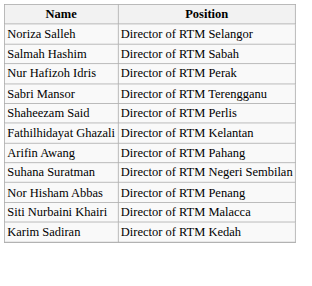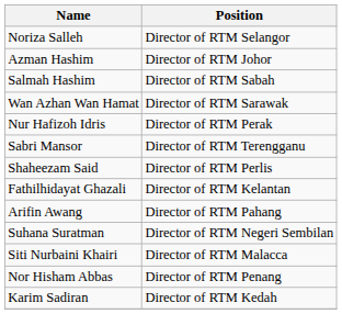+ row: Azman Hashim | Director of RTM Johor
+ row: Wan Azhan Wan Hamat | Director of RTM Sarawak
rows swapped: Siti Nurbaini Khairi <-> Nor Hisham Abbas
